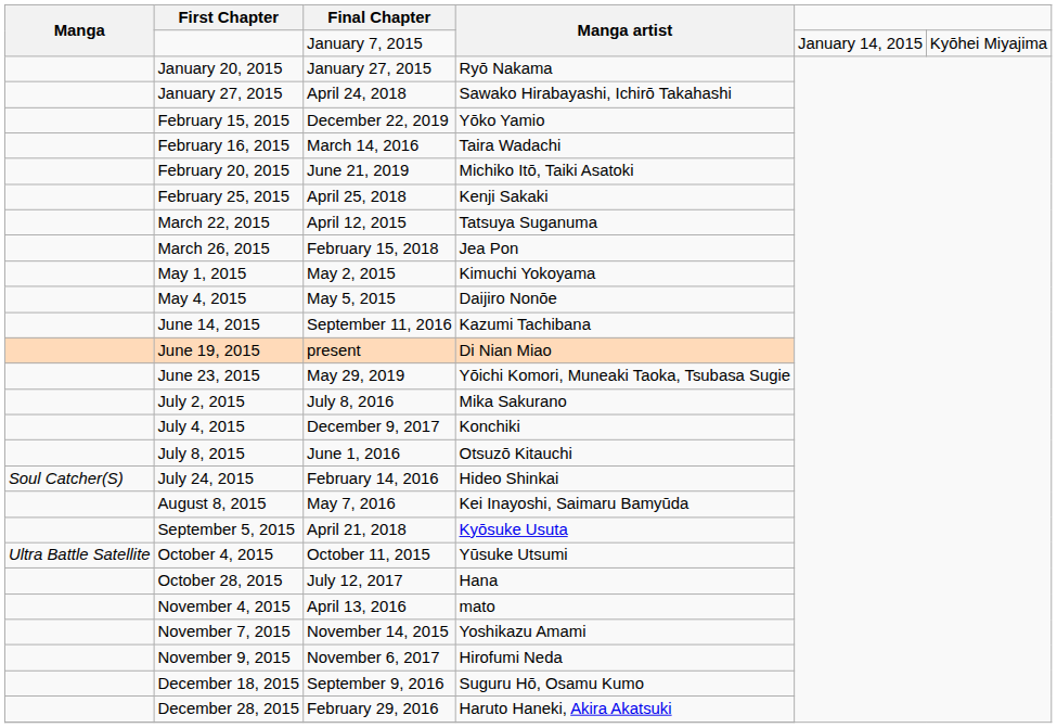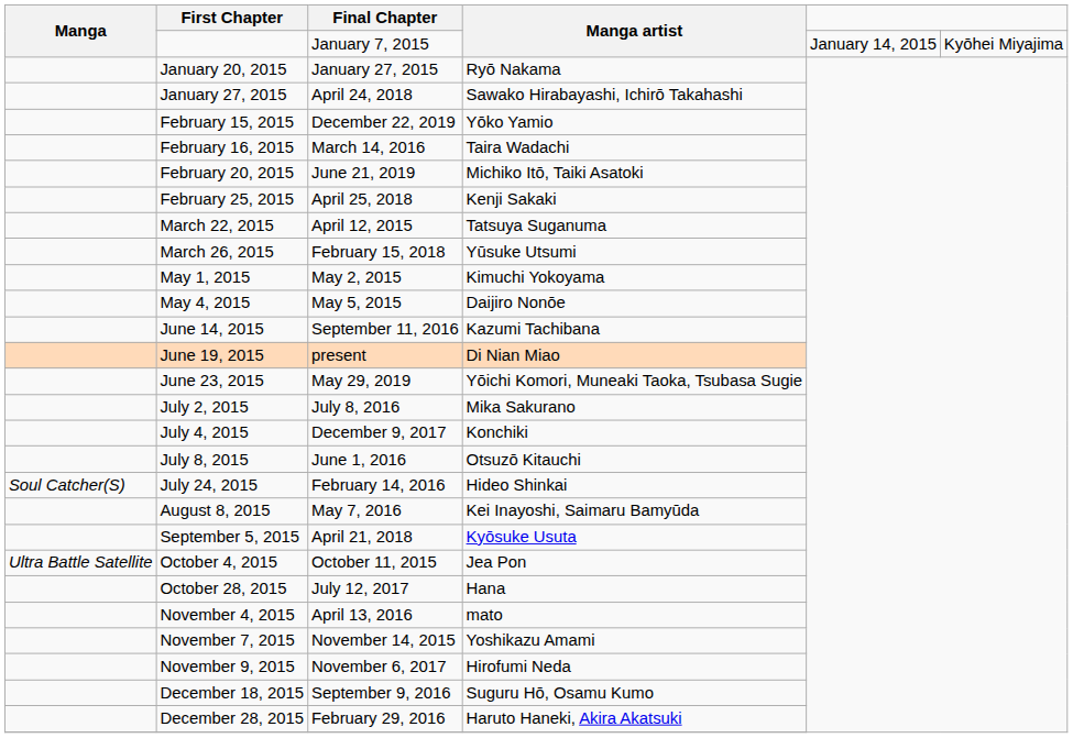March 26, 2015 | Manga artist: Jea Pon -> Yūsuke Utsumi
October 4, 2015 | Manga artist: Yūsuke Utsumi -> Jea Pon
